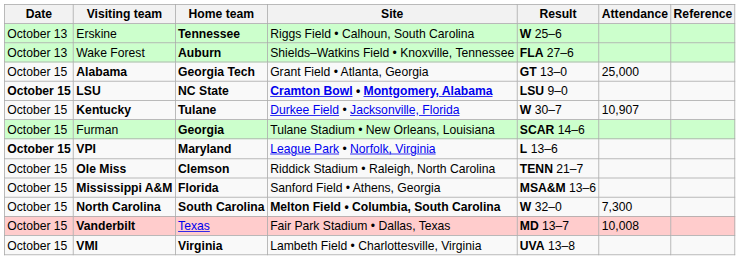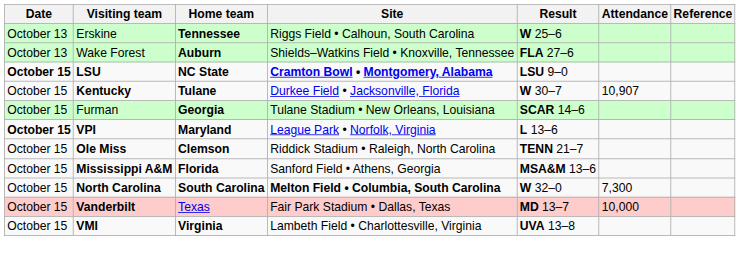- row: October 15 | Alabama | Georgia Tech | Grant Field • Atlanta, Georgia | GT 13–0 | 25,000
Vanderbilt | Attendance: 10,008 -> 10,000
